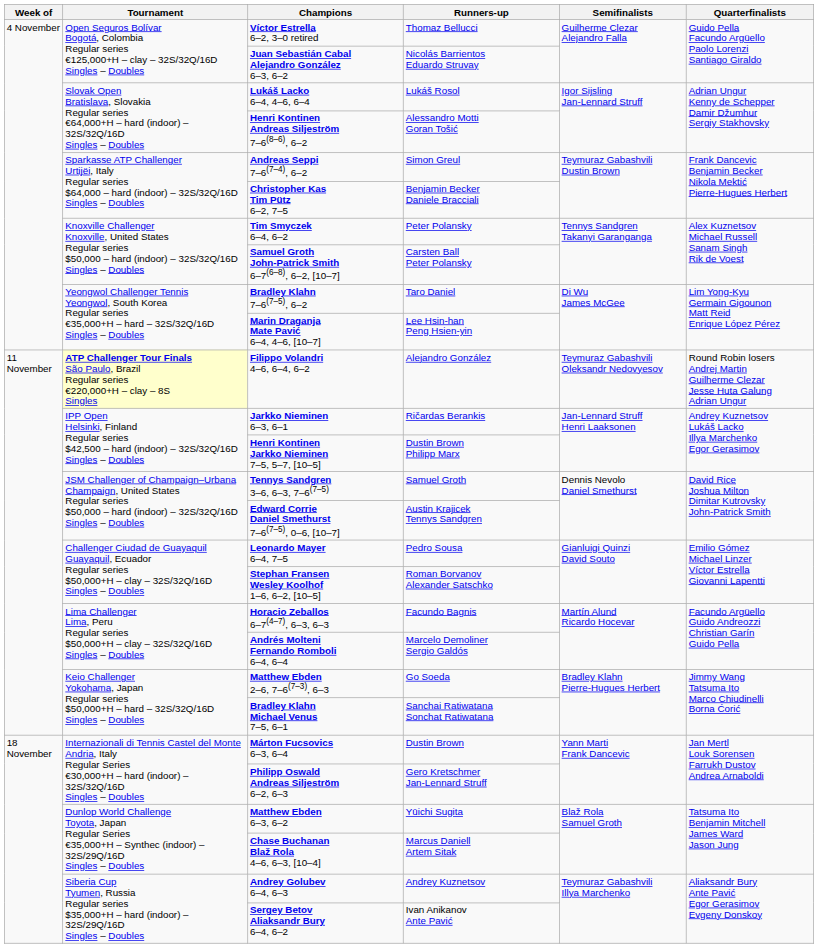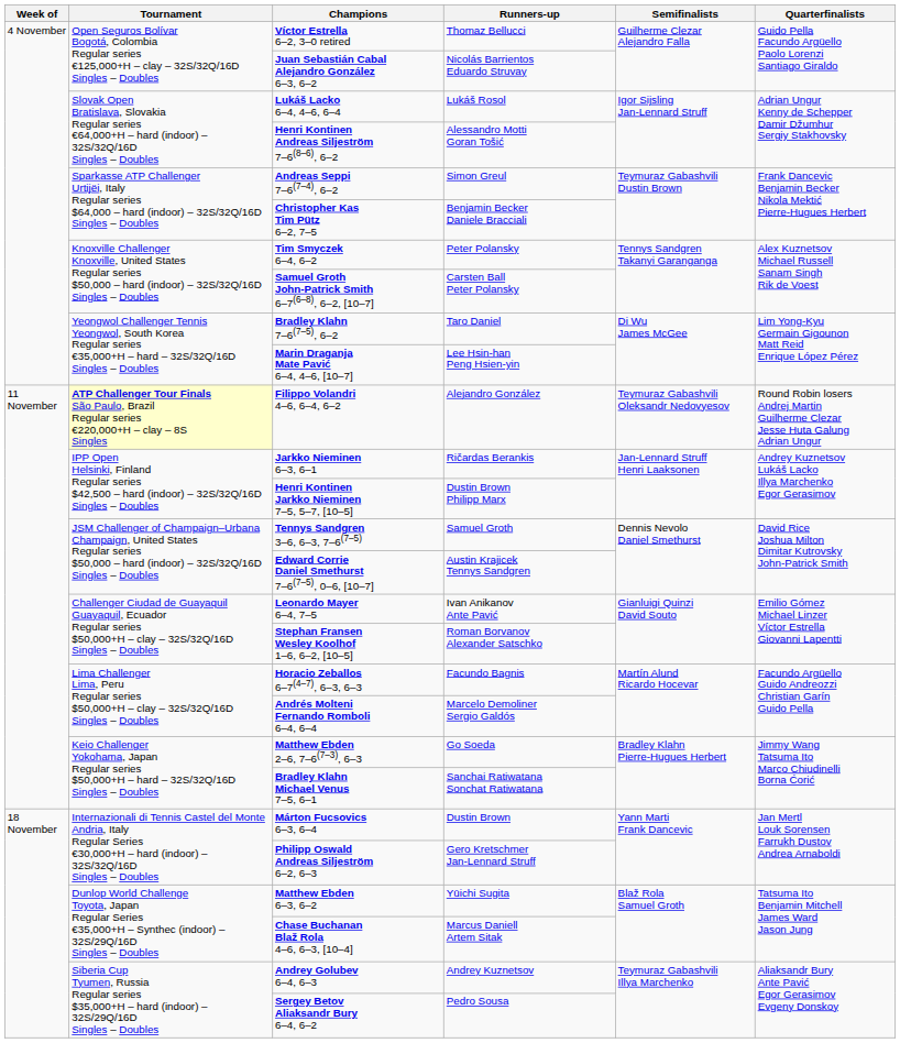Leonardo Mayer 6–4, 7–5 | Runners-up: Pedro Sousa -> Ivan Anikanov Ante Pavić
Sergey Betov Aliaksandr Bury 6–4, 6–2 | Runners-up: Ivan Anikanov Ante Pavić -> Pedro Sousa
